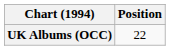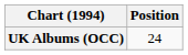UK Albums (OCC) | Position: 22 -> 24
